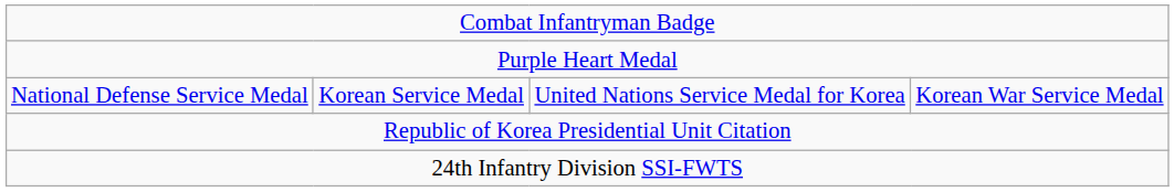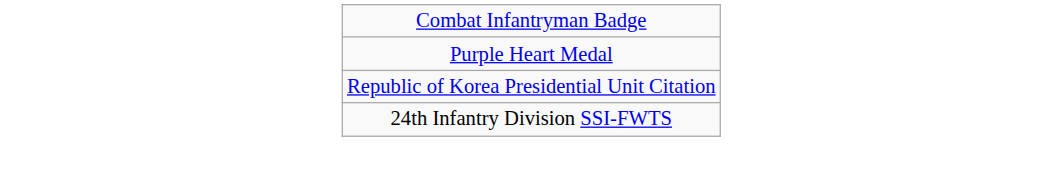- row: National Defense Service Medal | Korean Service Medal | United Nations Service Medal for Korea | Korean War Service Medal
